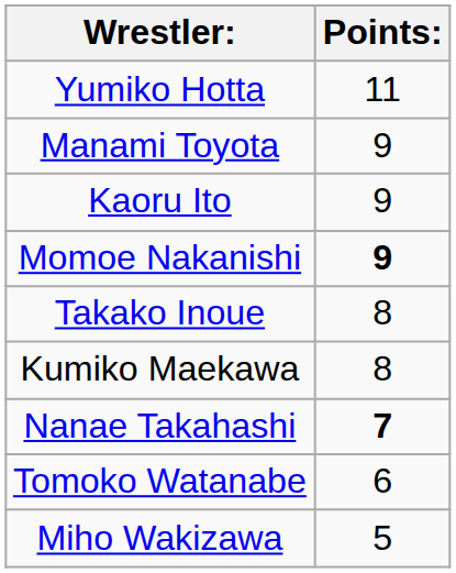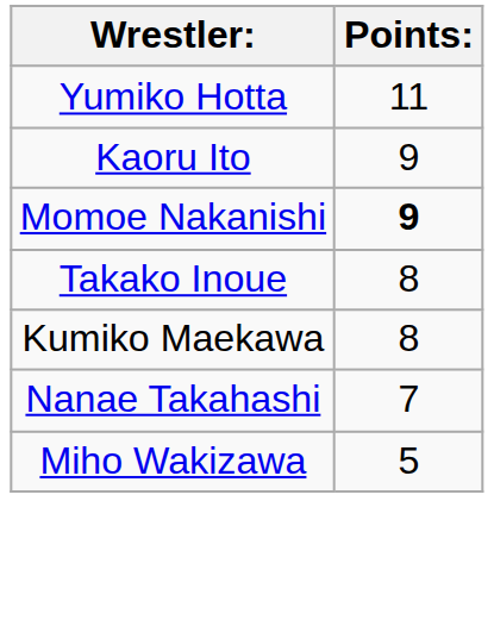- row: Manami Toyota | 9
Nanae Takahashi | Points:: bold -> normal
- row: Tomoko Watanabe | 6
